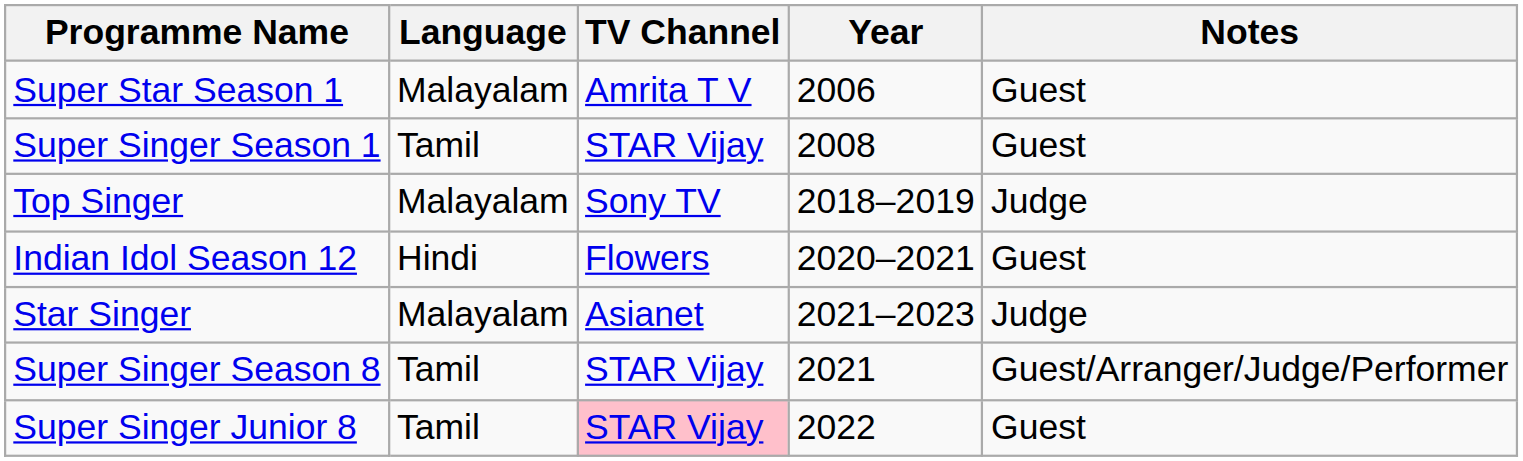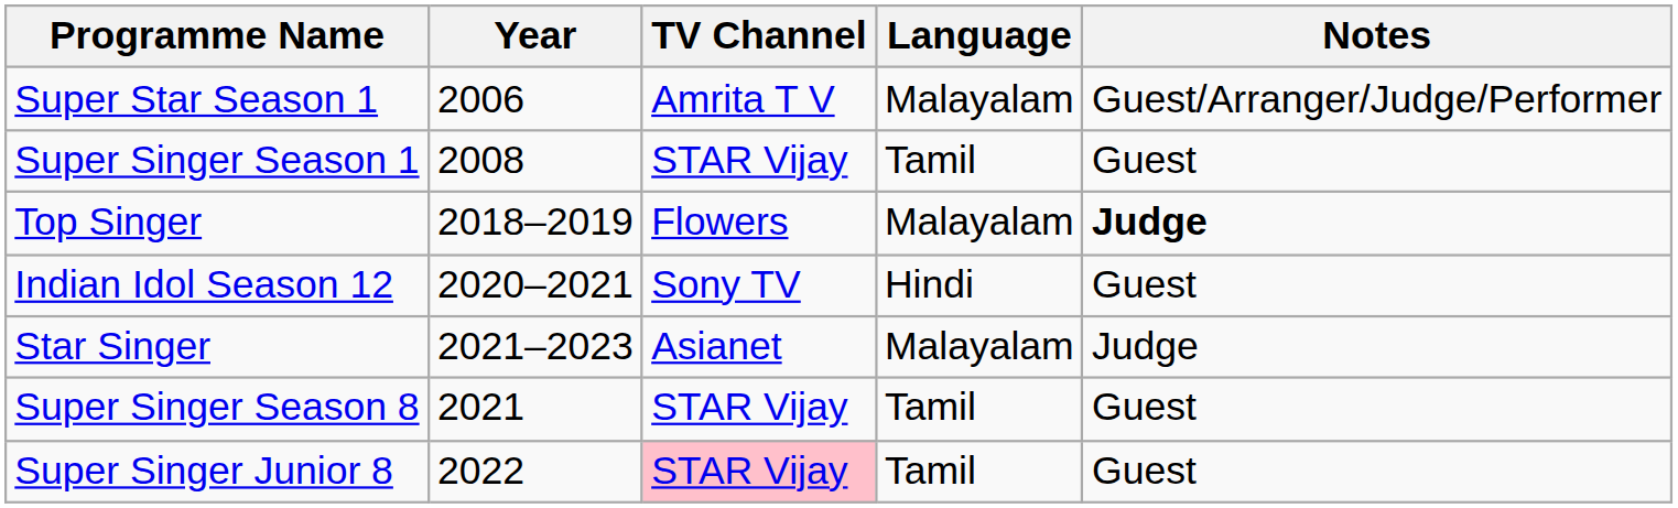columns swapped: Year <-> Language
Super Star Season 1 | Notes: Guest -> Guest/Arranger/Judge/Performer
Top Singer | TV Channel: Sony TV -> Flowers
Top Singer | Notes: normal -> bold
Indian Idol Season 12 | TV Channel: Flowers -> Sony TV
Super Singer Season 8 | Notes: Guest/Arranger/Judge/Performer -> Guest
